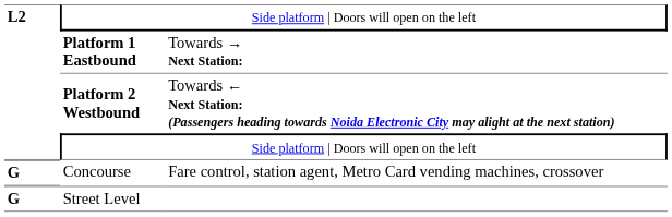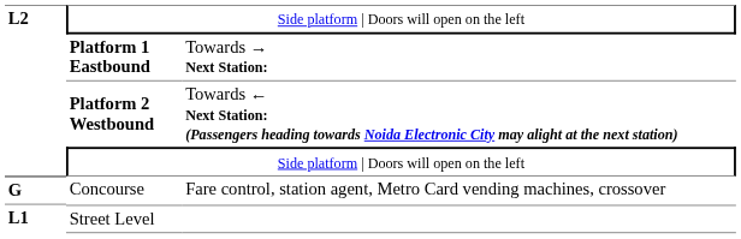Street Level | column 1: G -> L1
